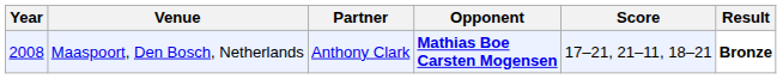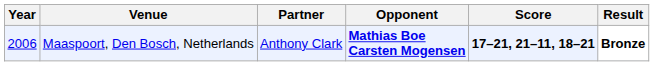Maaspoort, Den Bosch, Netherlands | Year: 2008 -> 2006
Maaspoort, Den Bosch, Netherlands | Score: normal -> bold
